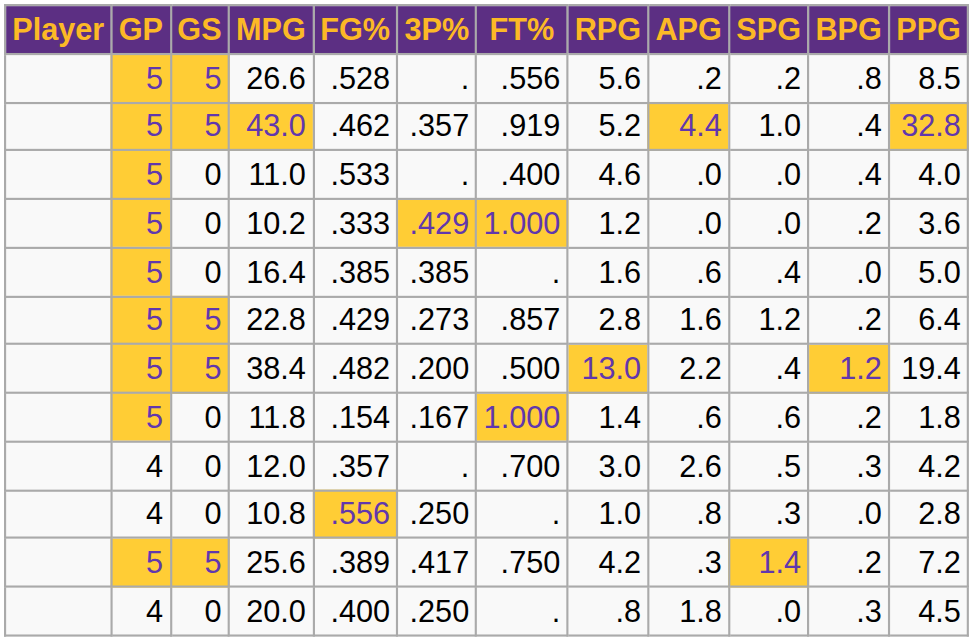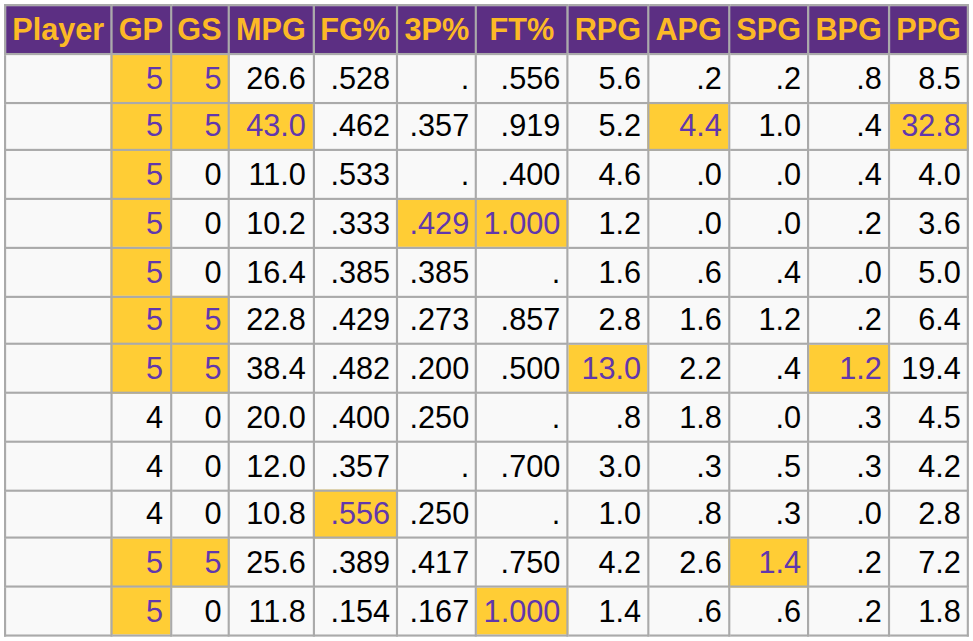rows swapped: 11.8 <-> 20.0
12.0 | APG: 2.6 -> .3
25.6 | APG: .3 -> 2.6
